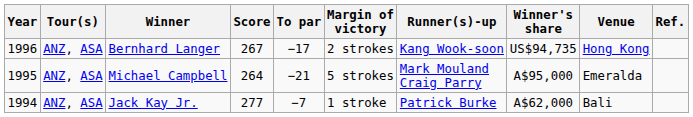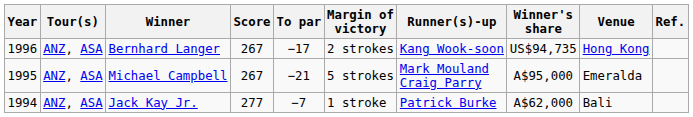Michael Campbell | Score: 264 -> 267
